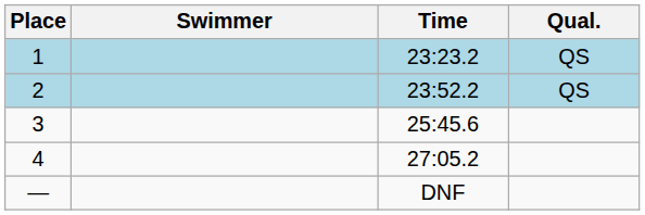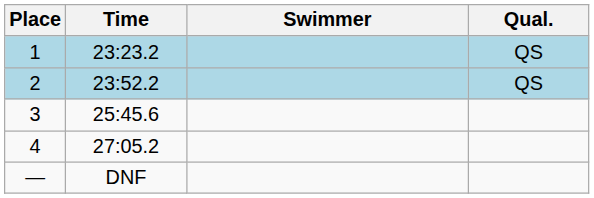columns swapped: Swimmer <-> Time
